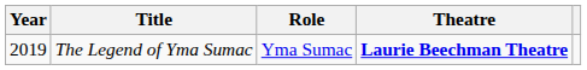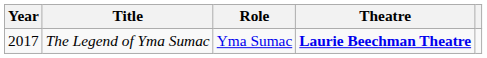The Legend of Yma Sumac | Year: 2019 -> 2017
